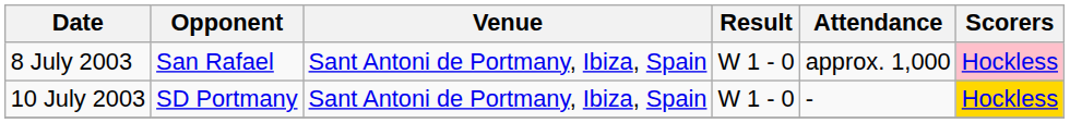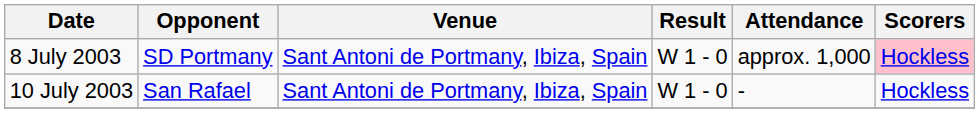8 July 2003 | Opponent: San Rafael -> SD Portmany
10 July 2003 | Opponent: SD Portmany -> San Rafael
10 July 2003 | Scorers: gold background -> no background
